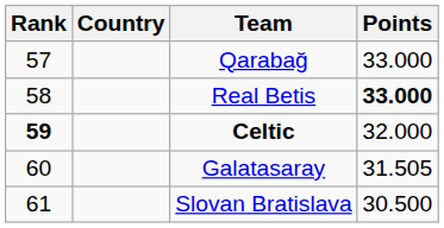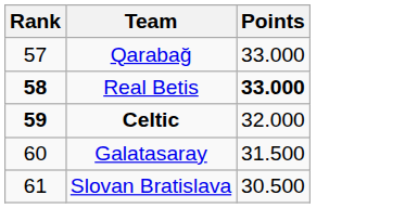- column: Country
Real Betis | Rank: normal -> bold
Galatasaray | Points: 31.505 -> 31.500
